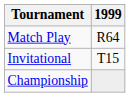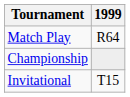rows swapped: Championship <-> Invitational
